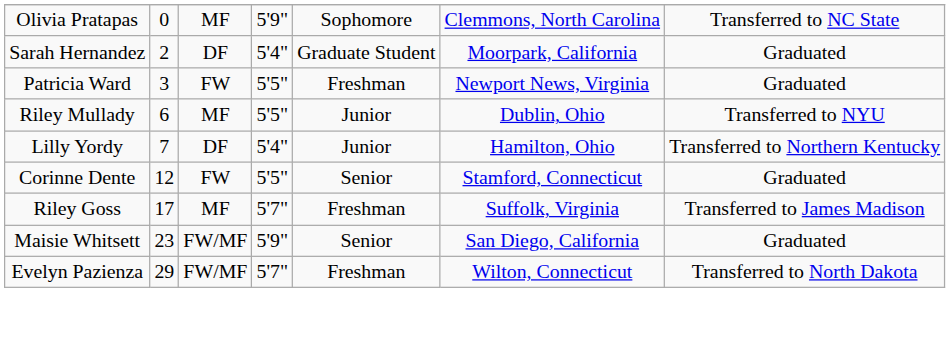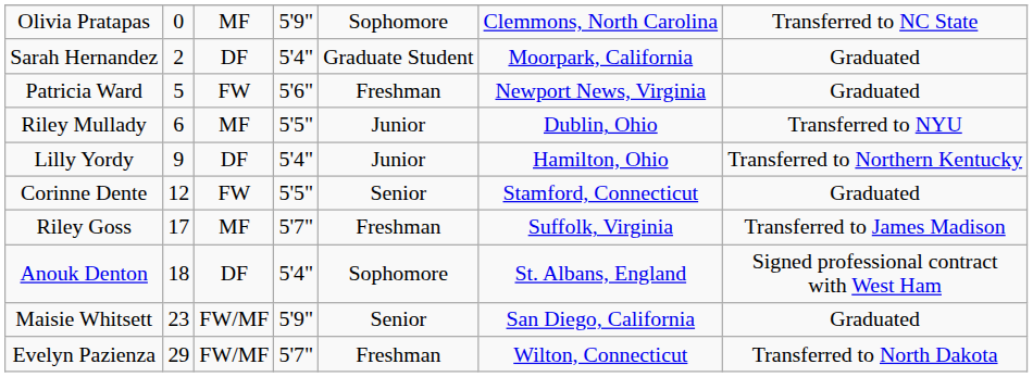Patricia Ward | column 2: 3 -> 5
Patricia Ward | column 4: 5'5" -> 5'6"
Lilly Yordy | column 2: 7 -> 9
+ row: Anouk Denton | 18 | DF | 5'4" | Sophomore | St. Albans, England | Signed professional contract with West Ham
